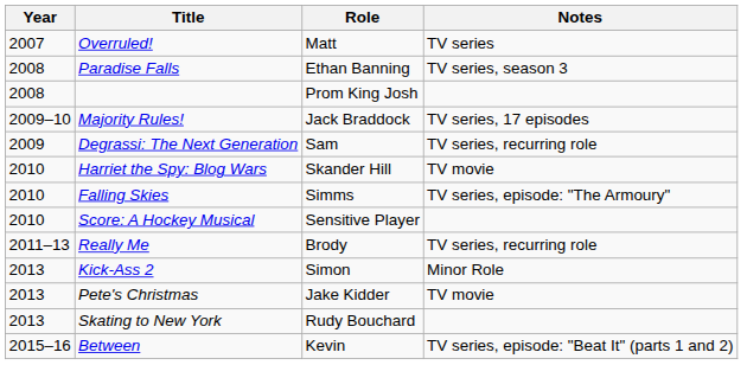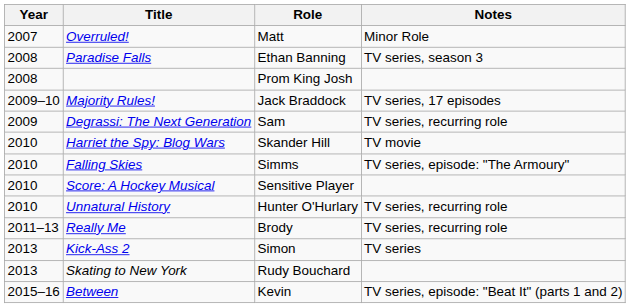Overruled! | Notes: TV series -> Minor Role
+ row: 2010 | Unnatural History | Hunter O'Hurlary | TV series, recurring role
Kick-Ass 2 | Notes: Minor Role -> TV series
- row: 2013 | Pete's Christmas | Jake Kidder | TV movie
